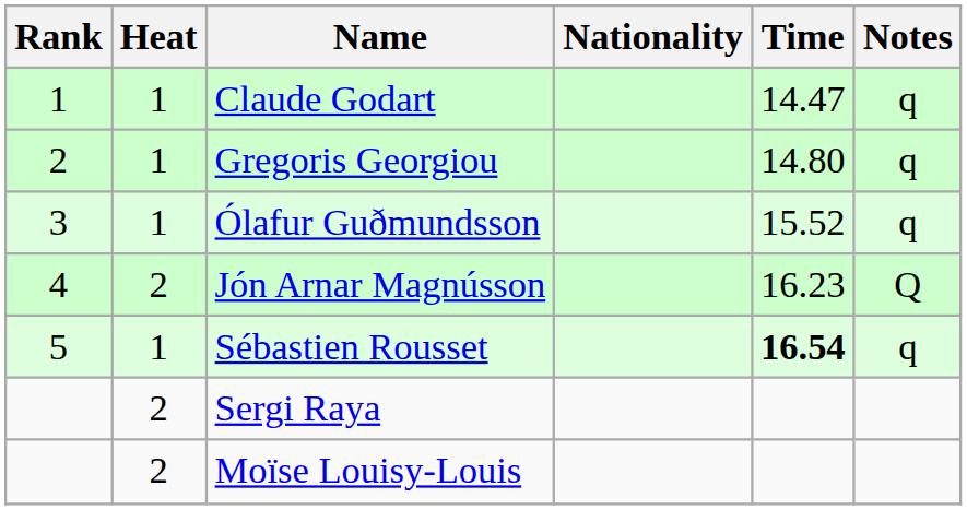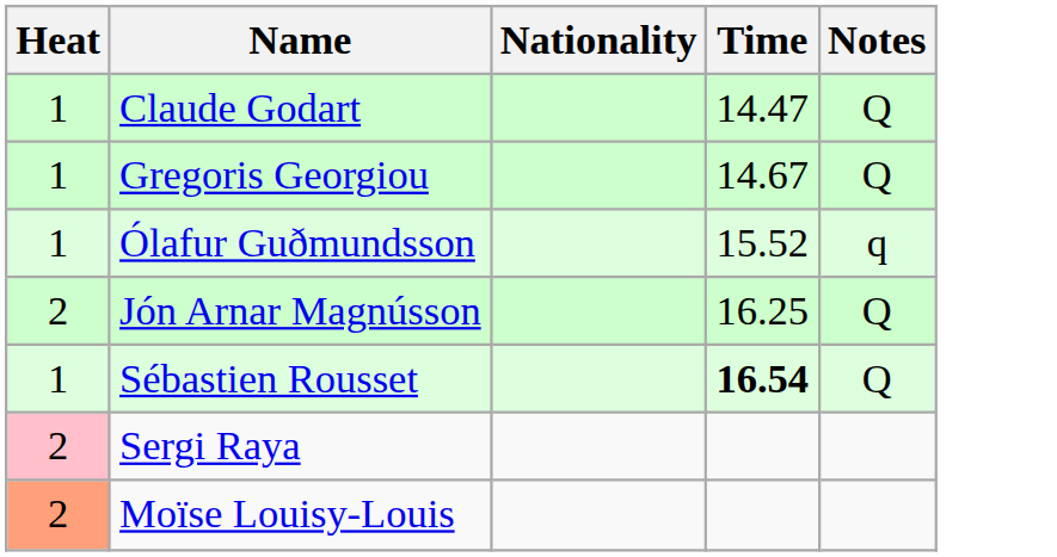- column: Rank | 1 | 2 | 3 | 4 | 5
Claude Godart | Notes: q -> Q
Gregoris Georgiou | Time: 14.80 -> 14.67
Gregoris Georgiou | Notes: q -> Q
Jón Arnar Magnússon | Time: 16.23 -> 16.25
Sébastien Rousset | Notes: q -> Q
Sergi Raya | Heat: no background -> pink background
Moïse Louisy-Louis | Heat: no background -> lightsalmon background
